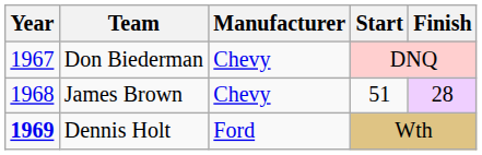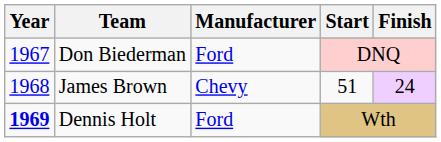Don Biederman | Manufacturer: Chevy -> Ford
James Brown | Finish: 28 -> 24
